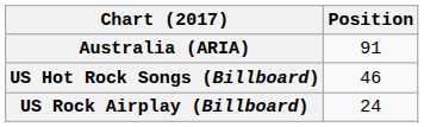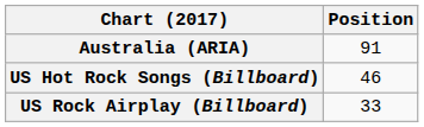US Rock Airplay (Billboard) | Position: 24 -> 33
